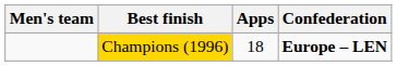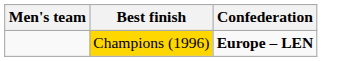- column: Apps | 18
